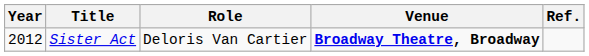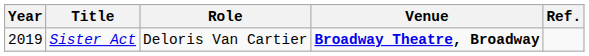Sister Act | Year: 2012 -> 2019
